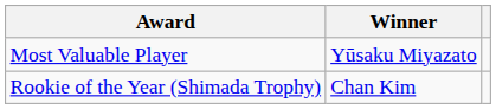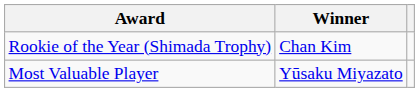rows swapped: Most Valuable Player <-> Rookie of the Year (Shimada Trophy)
